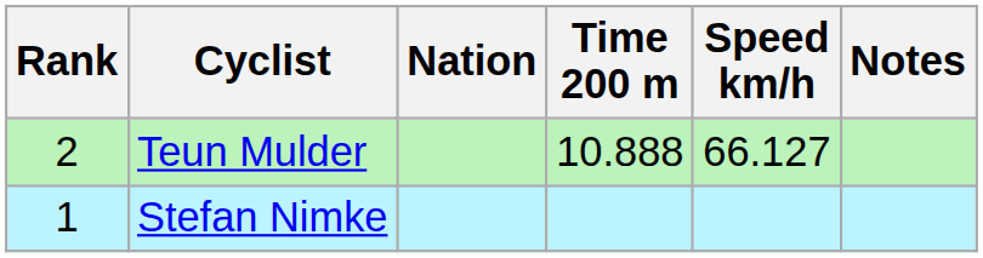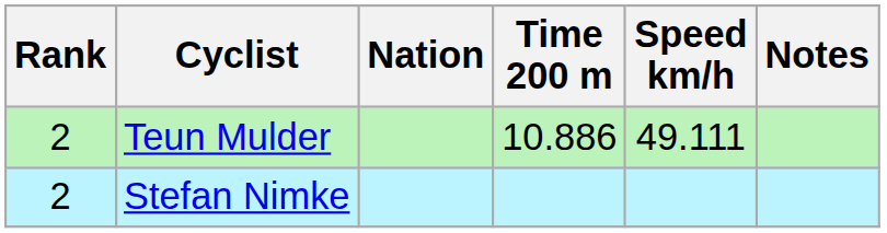Teun Mulder | Time 200 m: 10.888 -> 10.886
Teun Mulder | Speed km/h: 66.127 -> 49.111
Stefan Nimke | Rank: 1 -> 2
